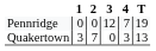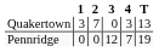rows swapped: Quakertown <-> Pennridge
